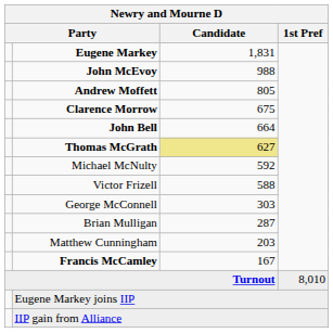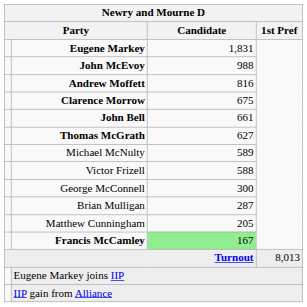Andrew Moffett | Candidate: 805 -> 816
John Bell | Candidate: 664 -> 661
Thomas McGrath | Candidate: khaki background -> no background
Michael McNulty | Candidate: 592 -> 589
George McConnell | Candidate: 303 -> 300
Matthew Cunningham | Candidate: 203 -> 205
Francis McCamley | Candidate: no background -> lightgreen background
Turnout | 1st Pref: 8,010 -> 8,013
